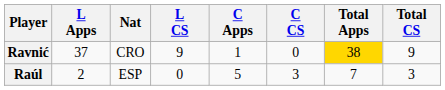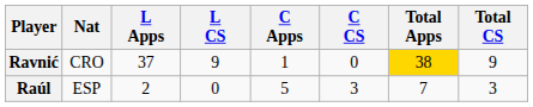columns swapped: Nat <-> L Apps
